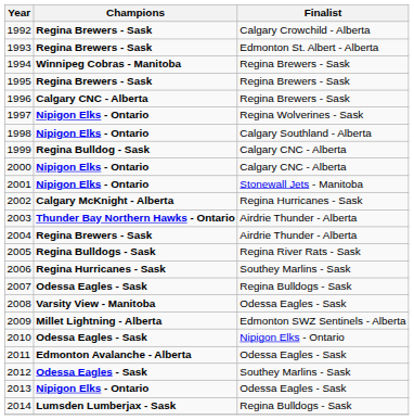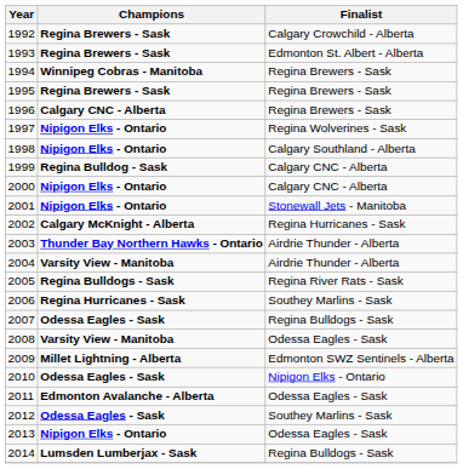2004 | Champions: Regina Brewers - Sask -> Varsity View - Manitoba
